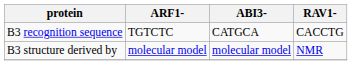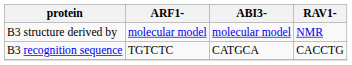rows swapped: B3 structure derived by <-> B3 recognition sequence
